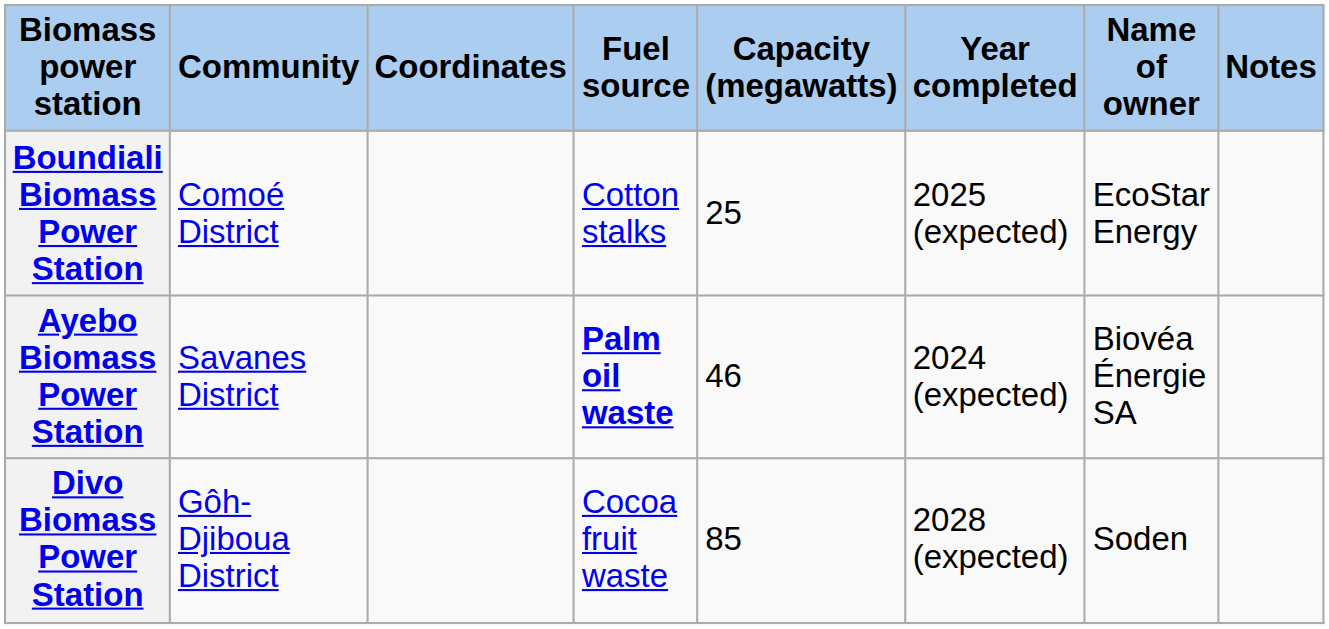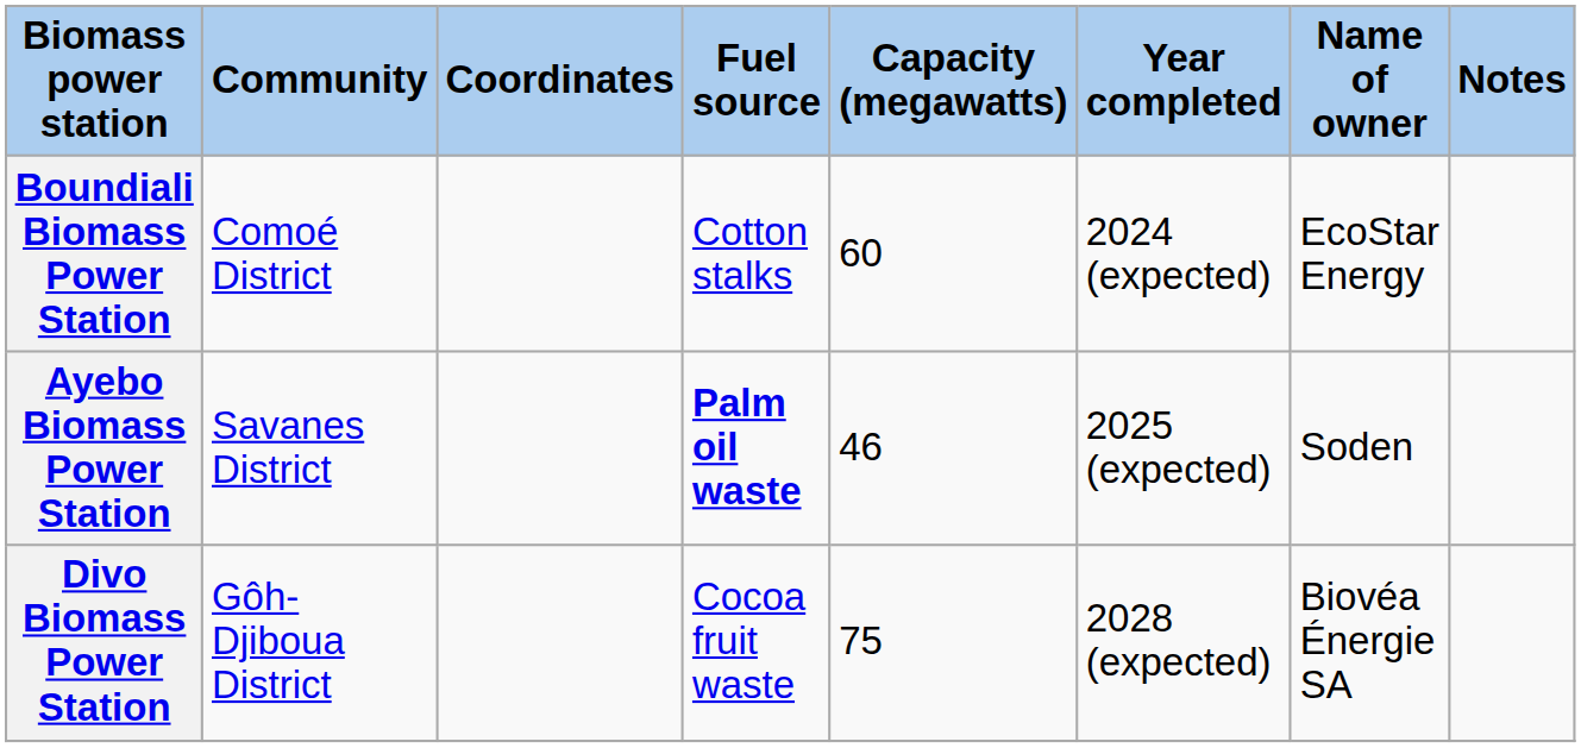Boundiali Biomass Power Station | Capacity (megawatts): 25 -> 60
Boundiali Biomass Power Station | Year completed: 2025 (expected) -> 2024 (expected)
Ayebo Biomass Power Station | Year completed: 2024 (expected) -> 2025 (expected)
Ayebo Biomass Power Station | Name of owner: Biovéa Énergie SA -> Soden
Divo Biomass Power Station | Capacity (megawatts): 85 -> 75
Divo Biomass Power Station | Name of owner: Soden -> Biovéa Énergie SA
